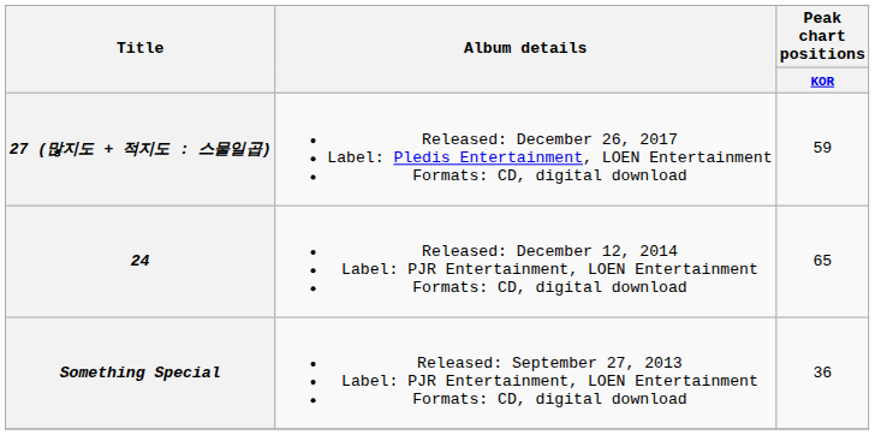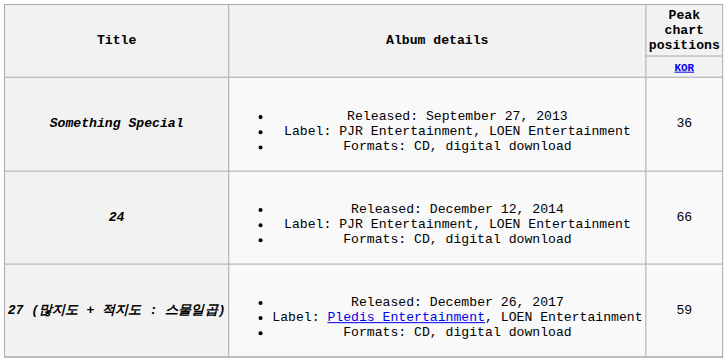rows swapped: Something Special <-> 27 (많지도 + 적지도 : 스물일곱)
24 | Peak chart positions / KOR: 65 -> 66
